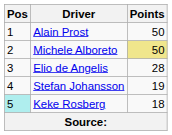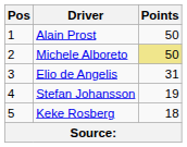Elio de Angelis | Points: 28 -> 31
Keke Rosberg | Pos: paleturquoise background -> no background
